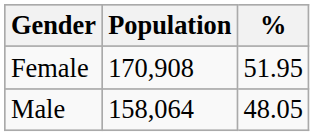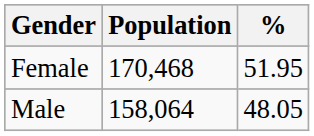Female | Population: 170,908 -> 170,468
